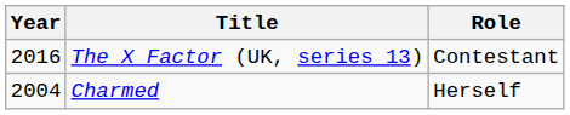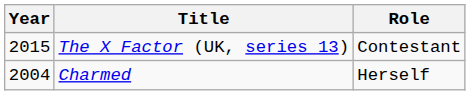The X Factor (UK, series 13) | Year: 2016 -> 2015
